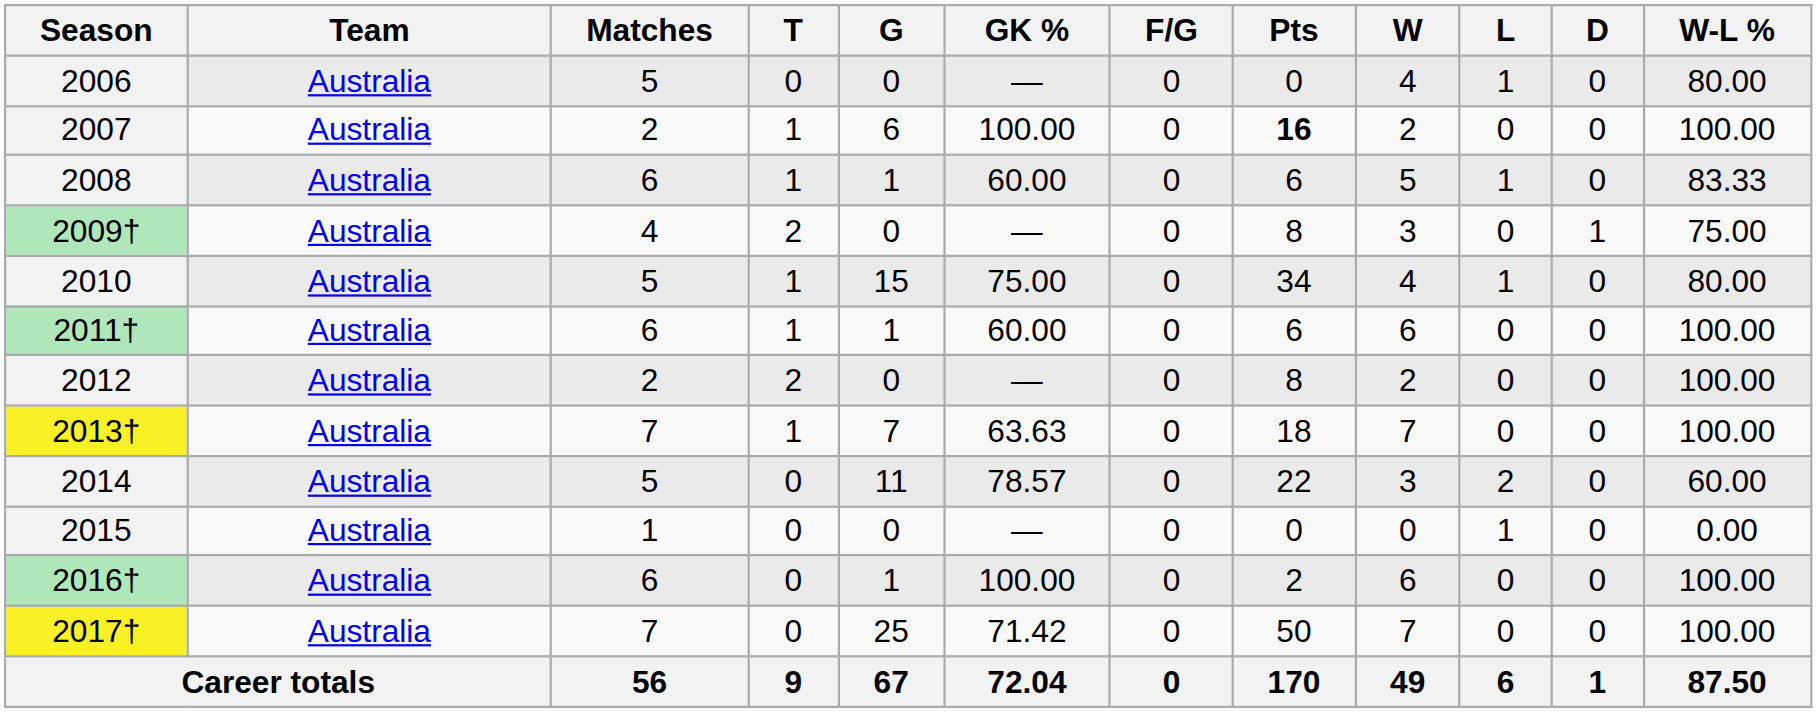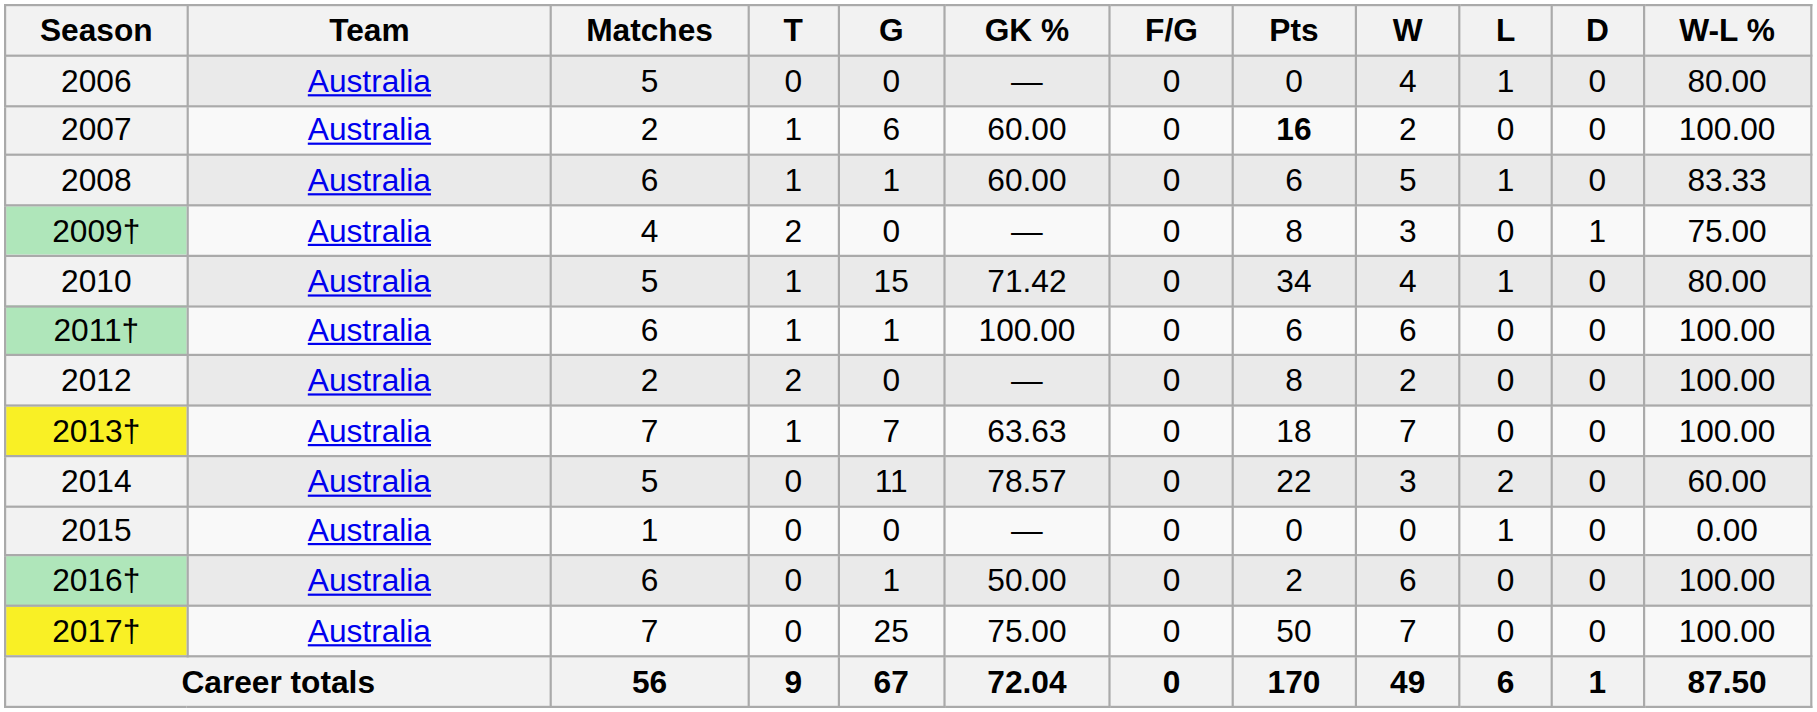2007 | GK %: 100.00 -> 60.00
2010 | GK %: 75.00 -> 71.42
2011† | GK %: 60.00 -> 100.00
2016† | GK %: 100.00 -> 50.00
2017† | GK %: 71.42 -> 75.00
